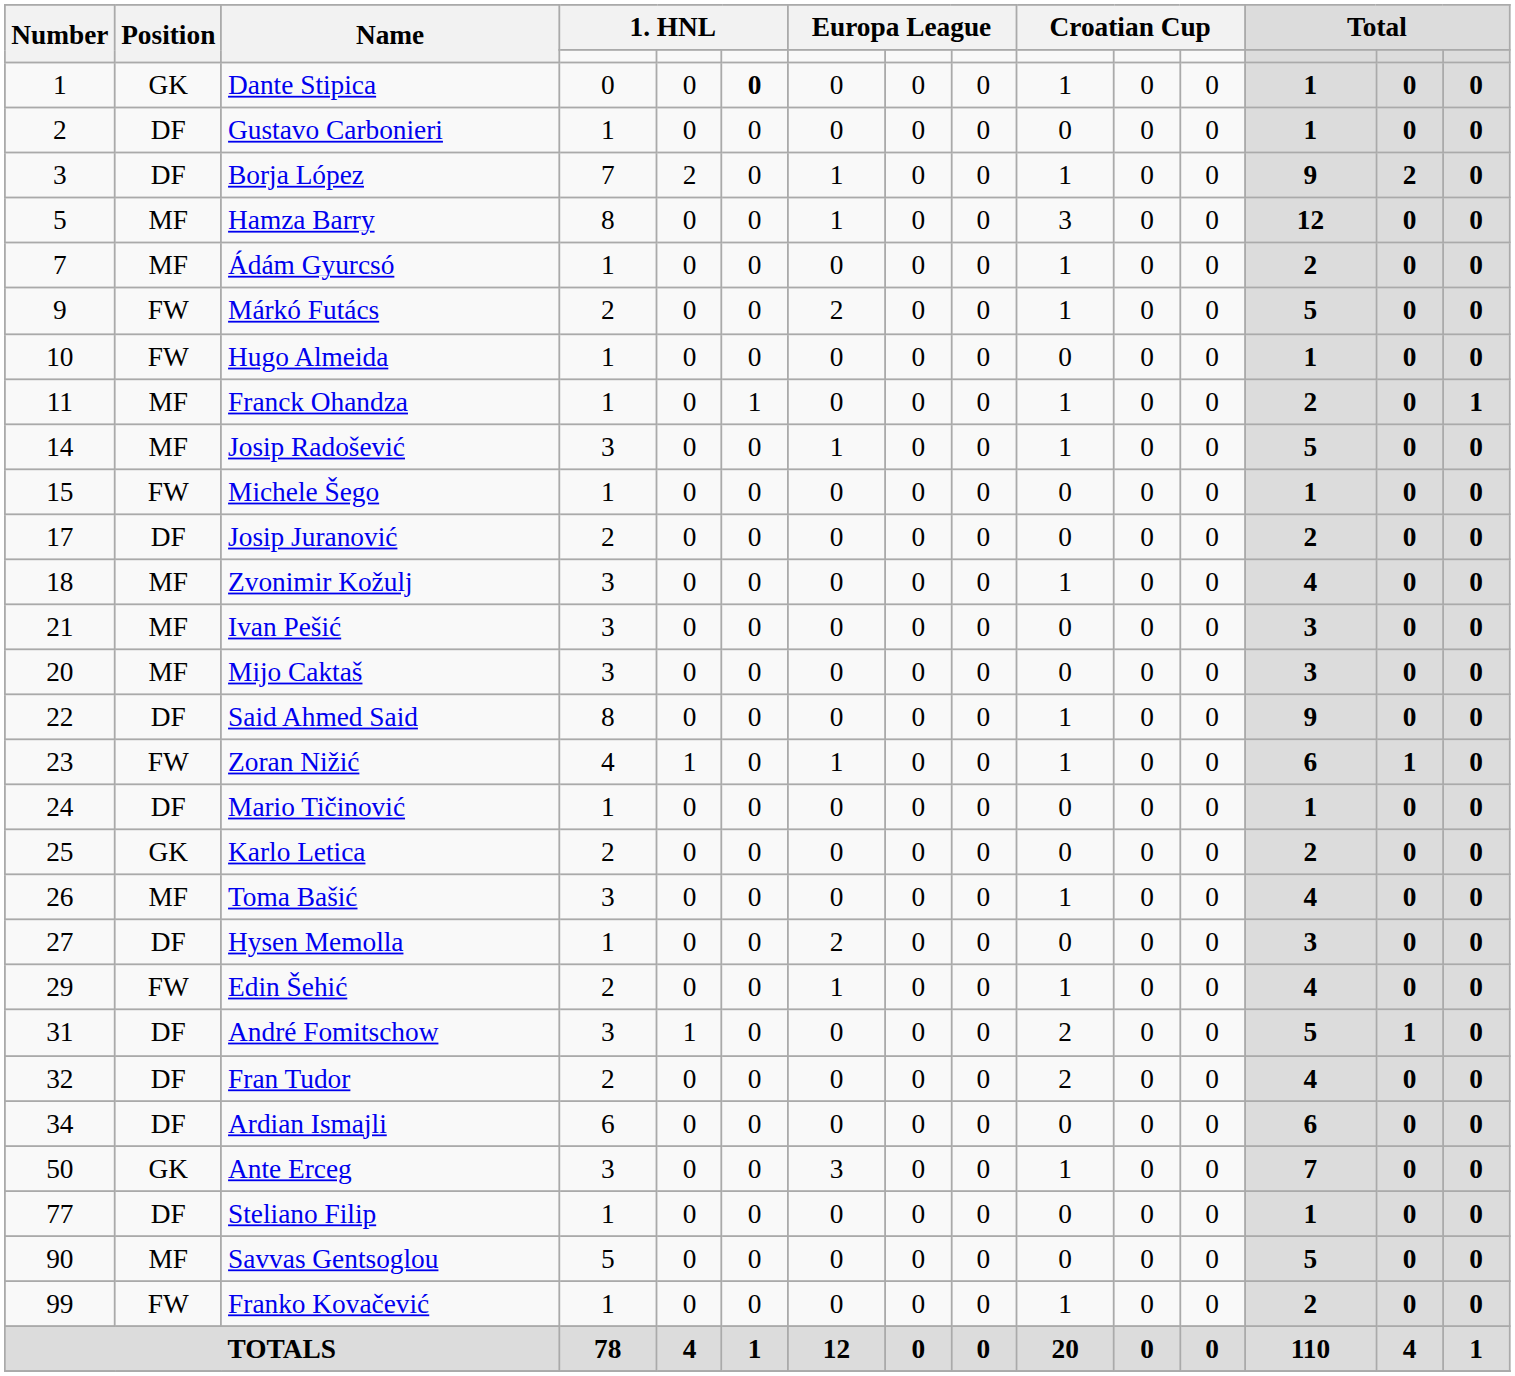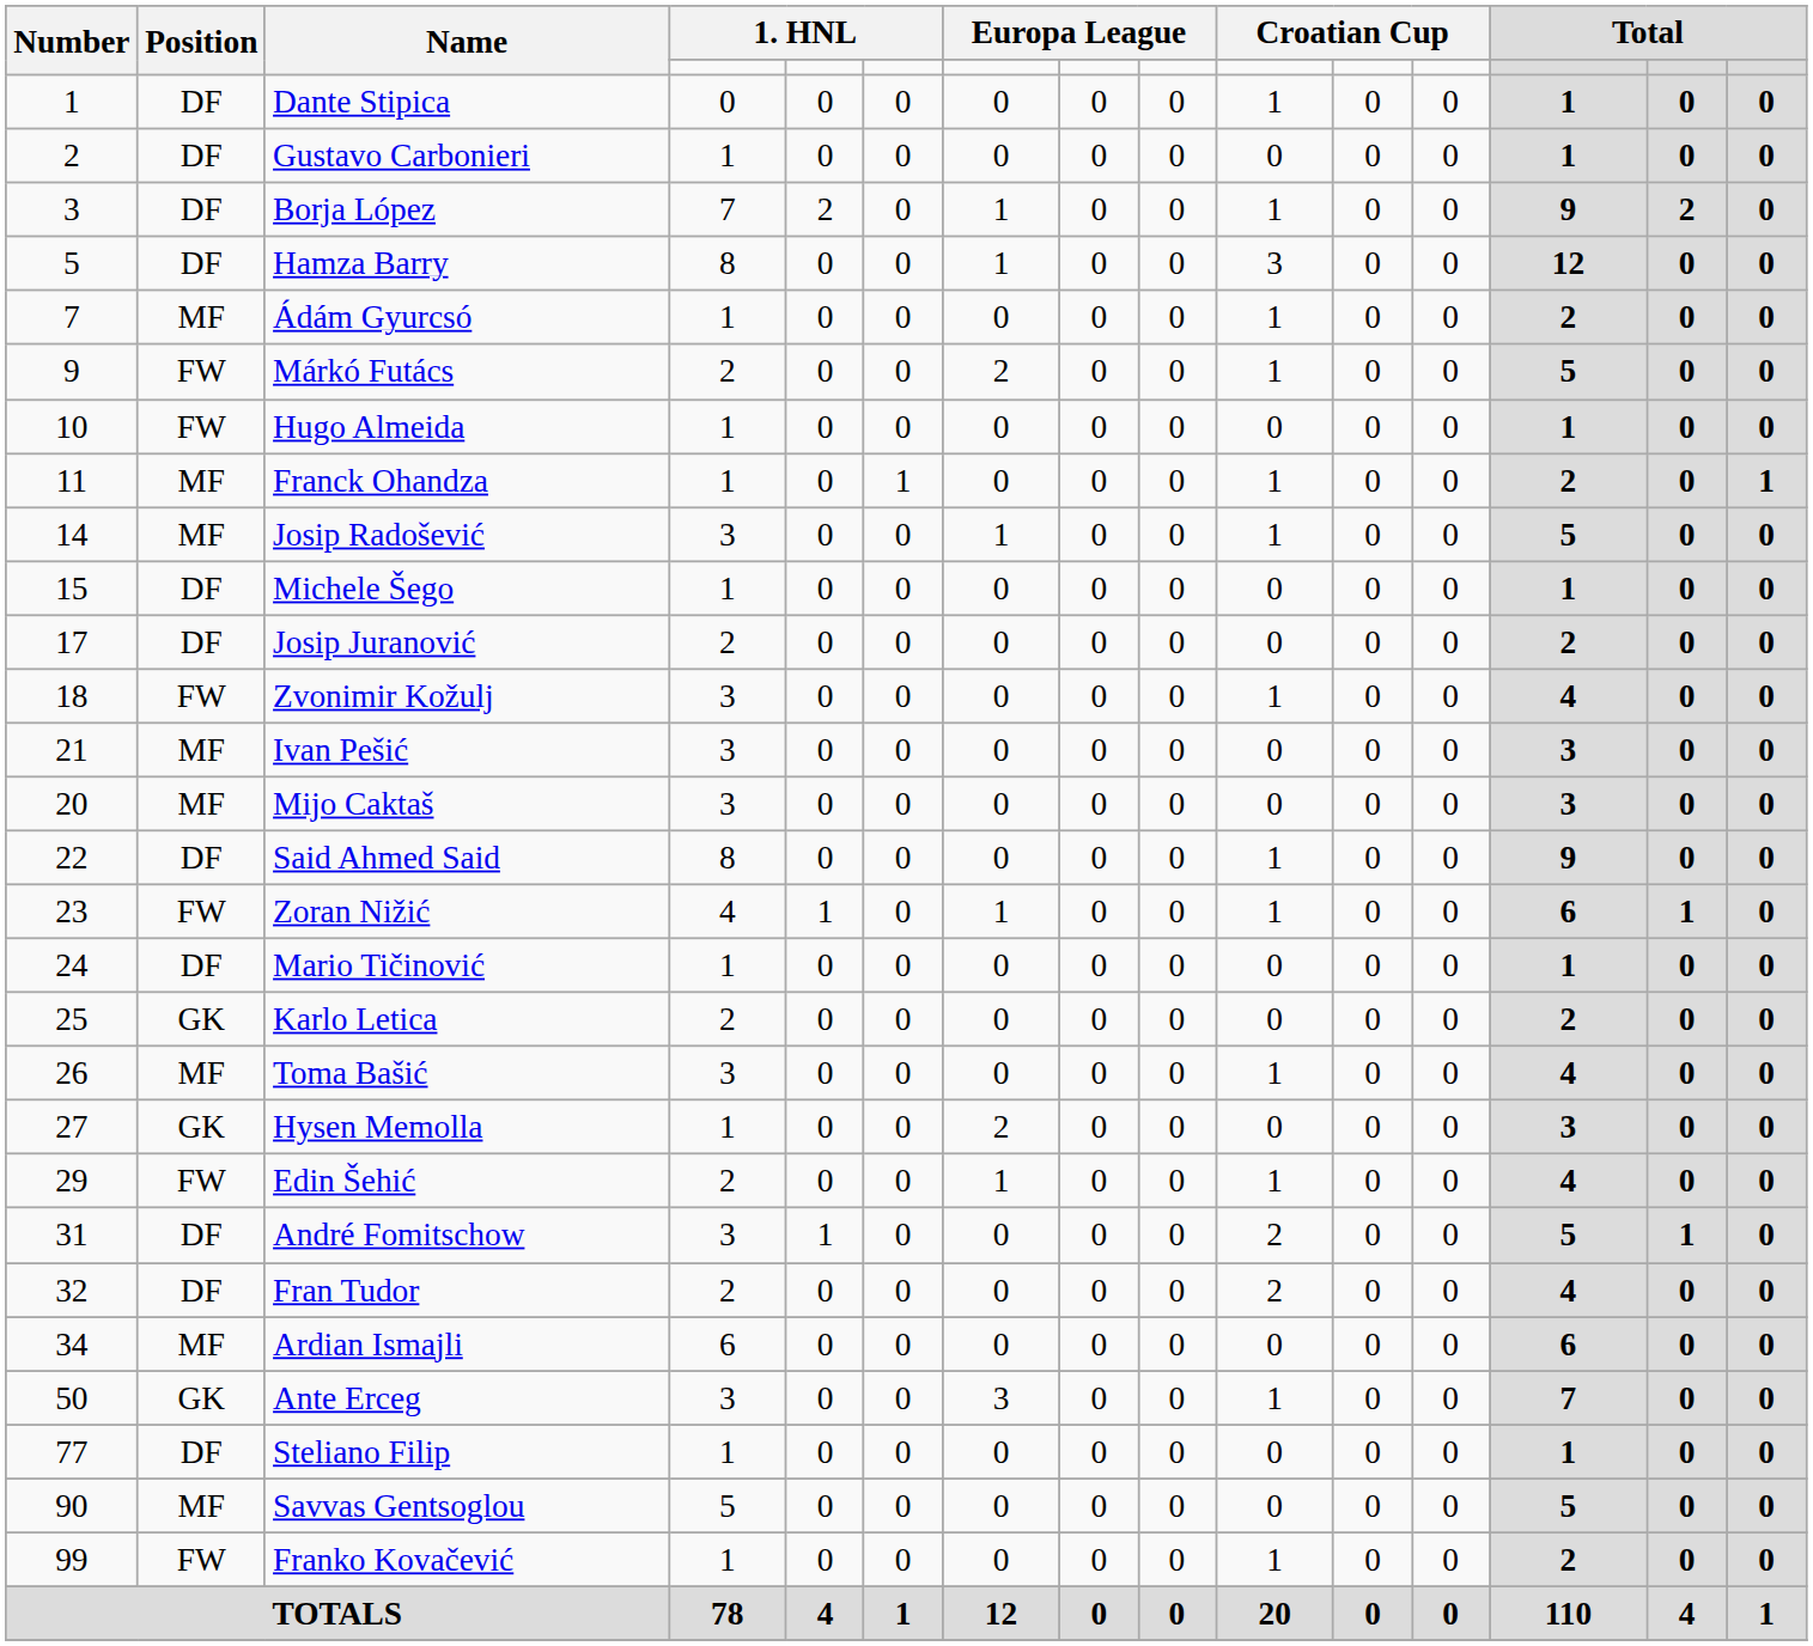Dante Stipica | Position: GK -> DF
Dante Stipica | column 6: bold -> normal
Hamza Barry | Position: MF -> DF
Michele Šego | Position: FW -> DF
Zvonimir Kožulj | Position: MF -> FW
Hysen Memolla | Position: DF -> GK
Ardian Ismajli | Position: DF -> MF
